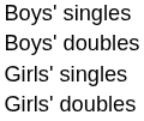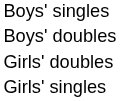rows swapped: Girls' singles <-> Girls' doubles
